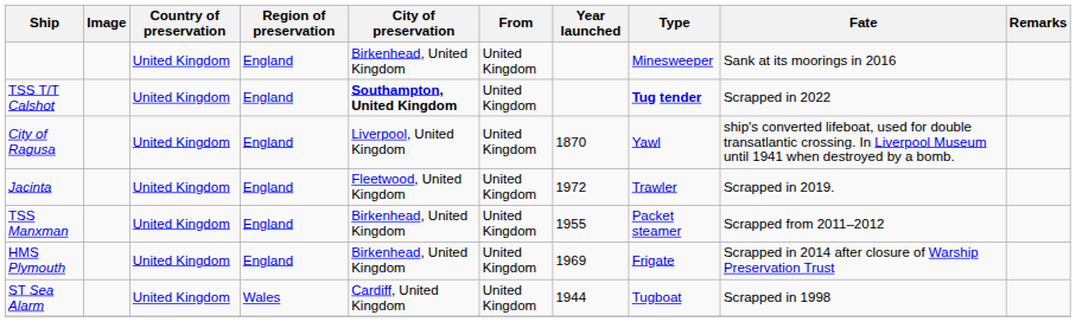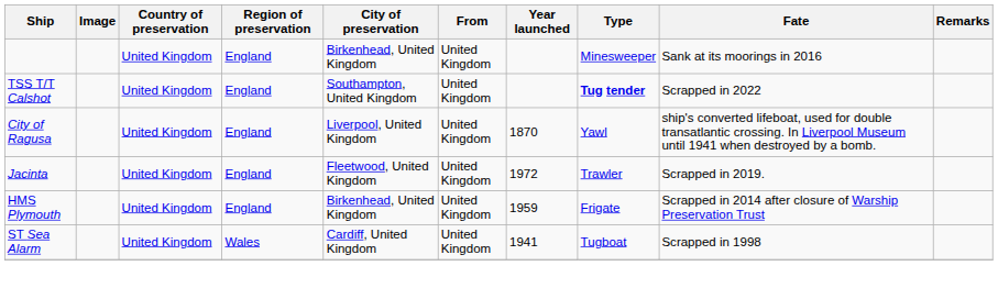TSS T/T Calshot | City of preservation: bold -> normal
- row: TSS Manxman | United Kingdom | England | Birkenhead, United Kingdom | United Kingdom | 1955 | Packet steamer | Scrapped from 2011–2012
HMS Plymouth | Year launched: 1969 -> 1959
ST Sea Alarm | Year launched: 1944 -> 1941
